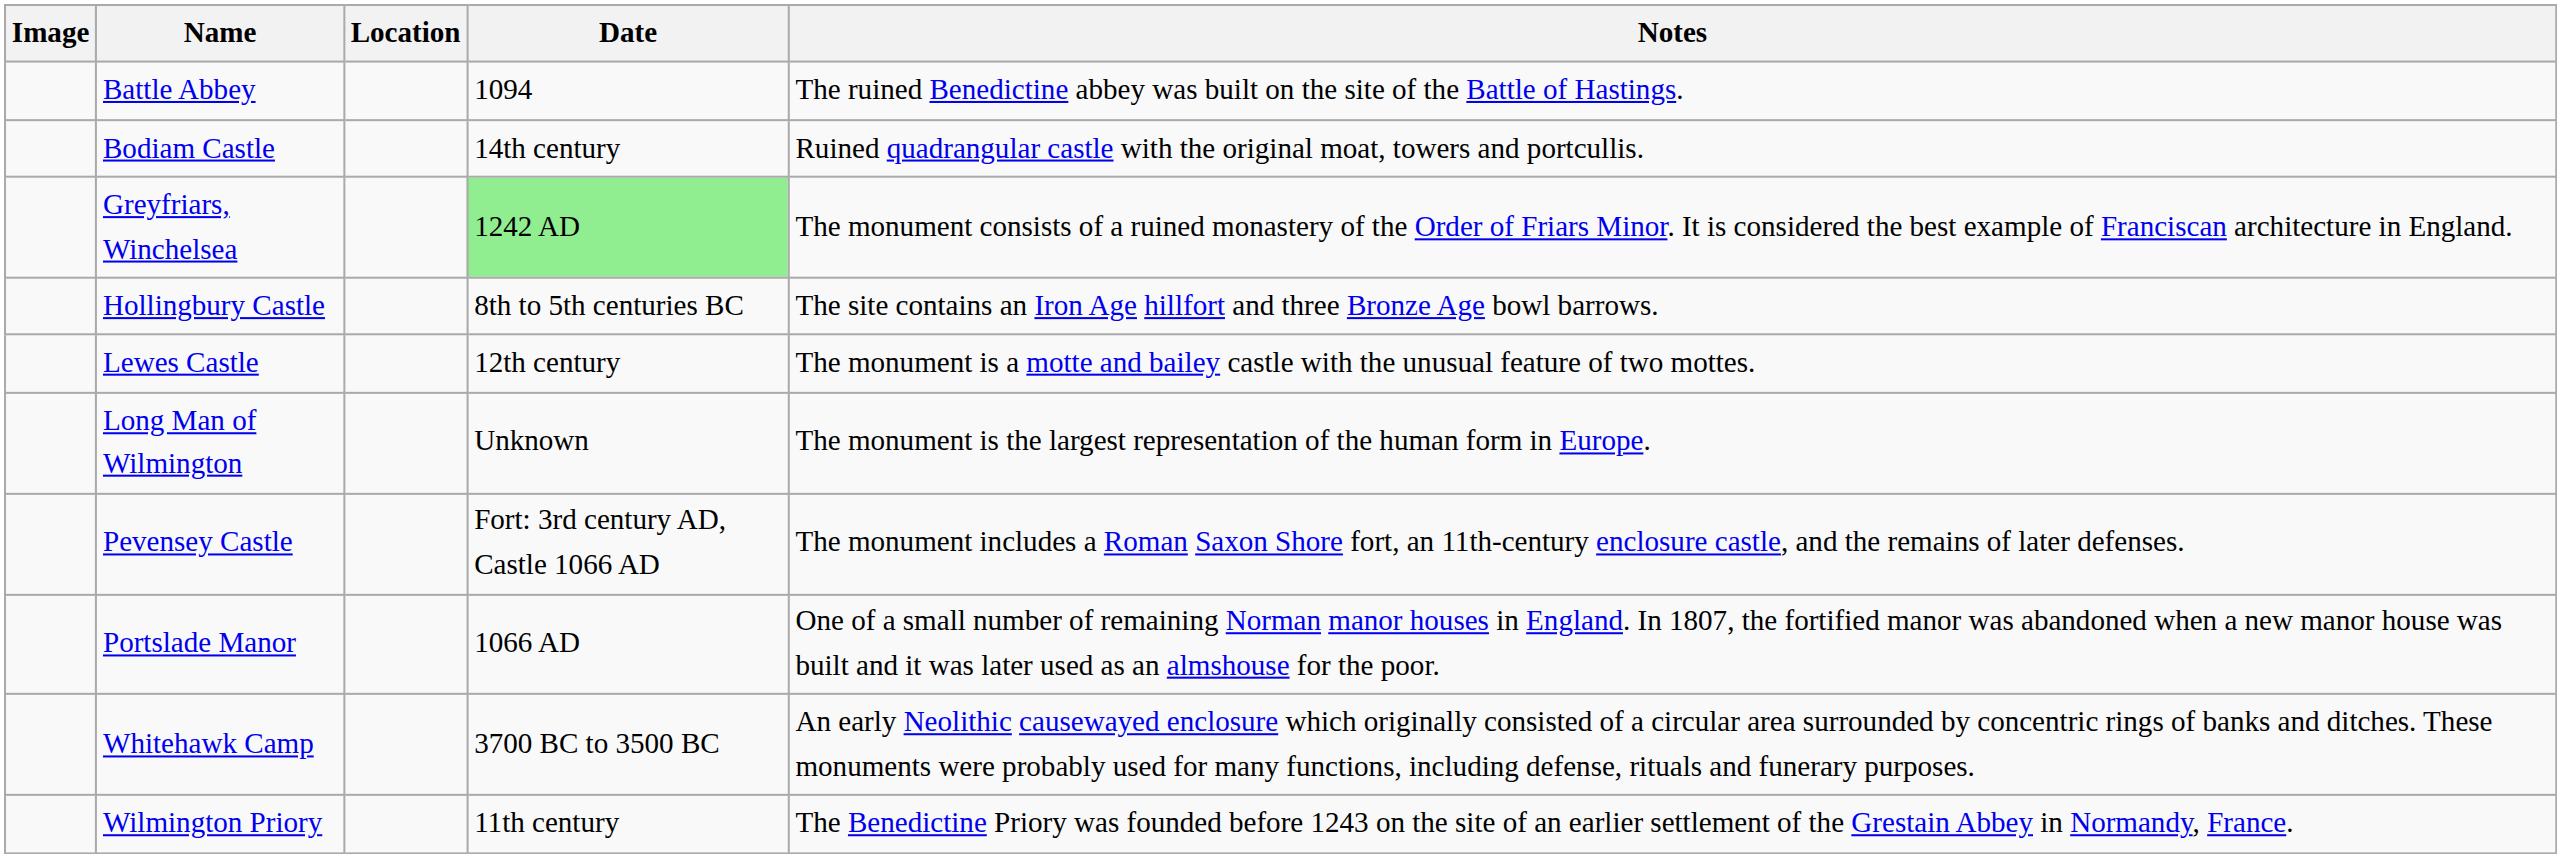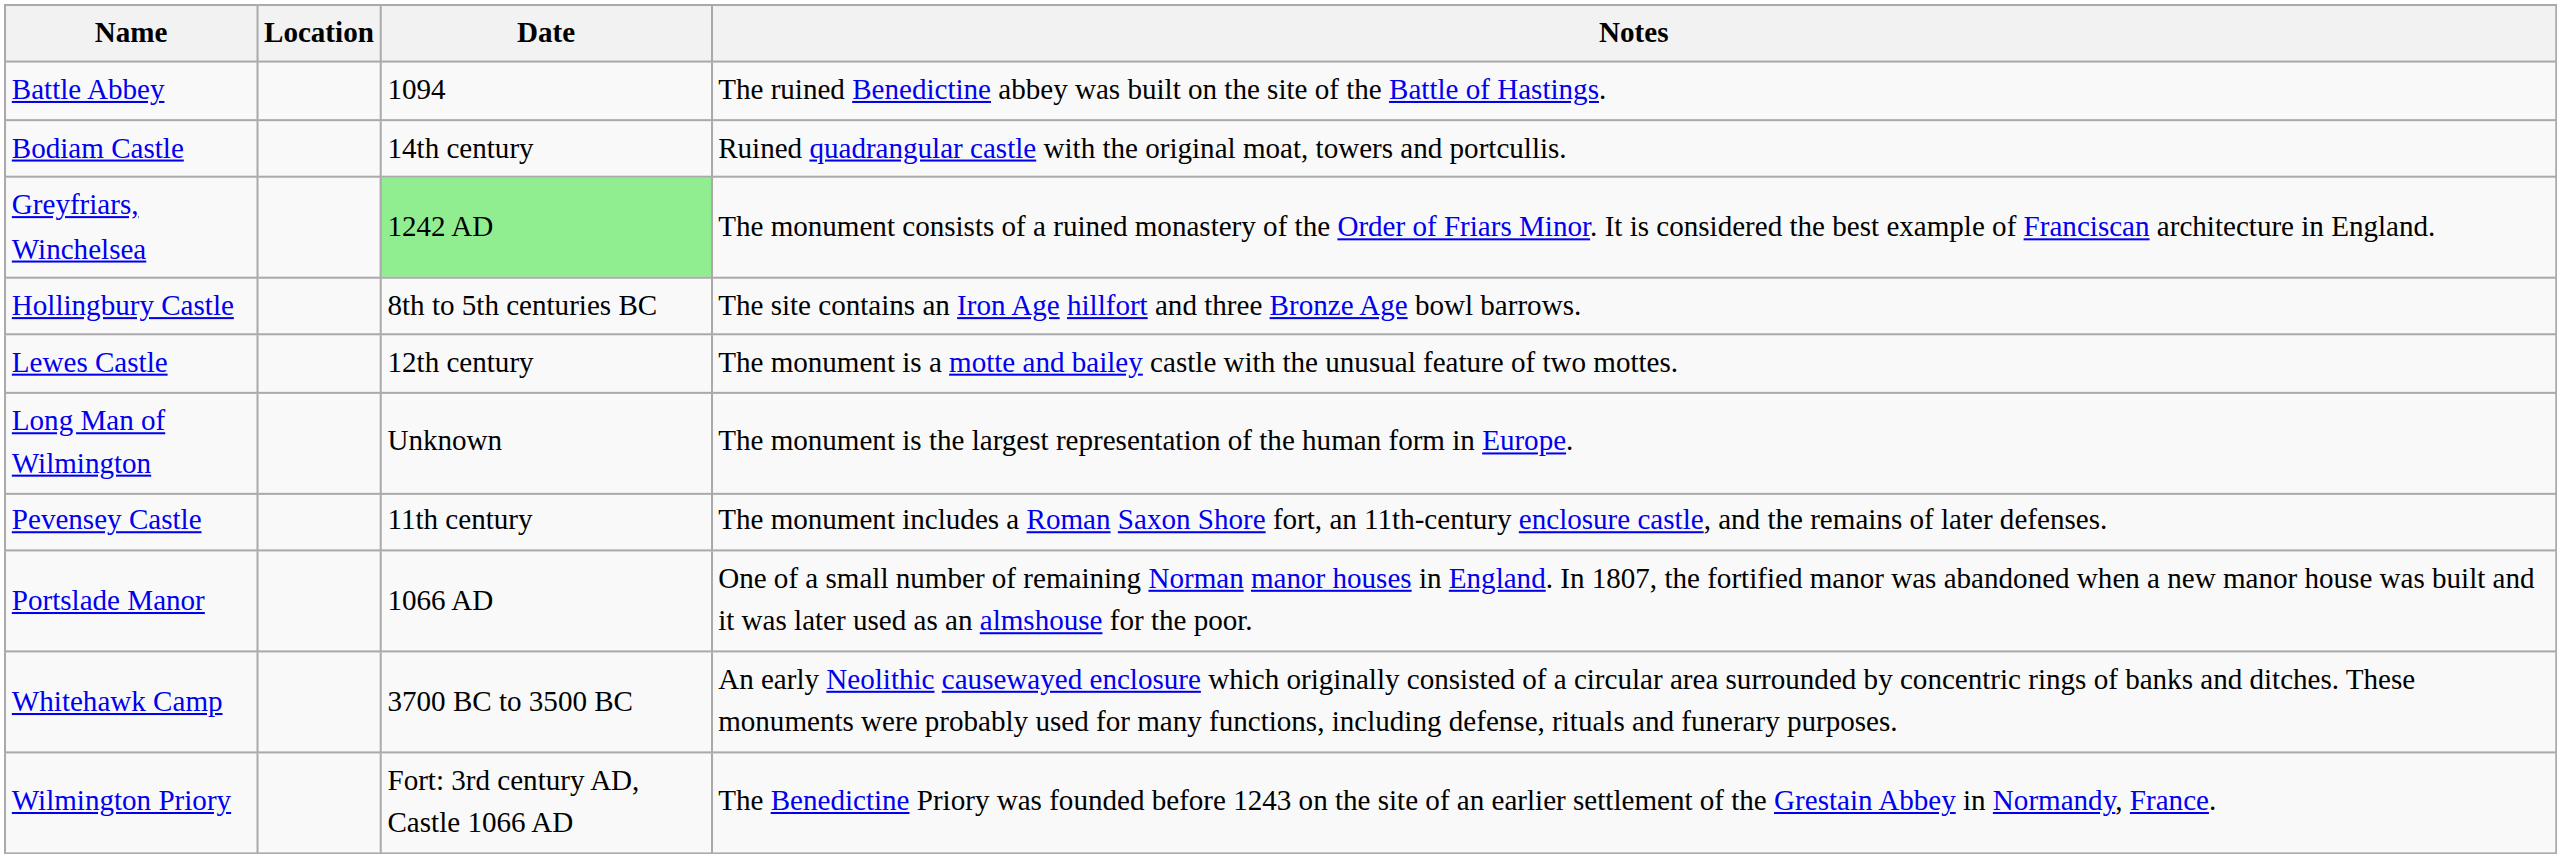- column: Image
Pevensey Castle | Date: Fort: 3rd century AD, Castle 1066 AD -> 11th century
Wilmington Priory | Date: 11th century -> Fort: 3rd century AD, Castle 1066 AD
